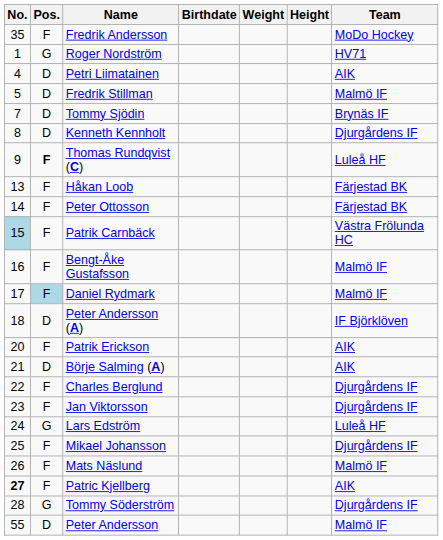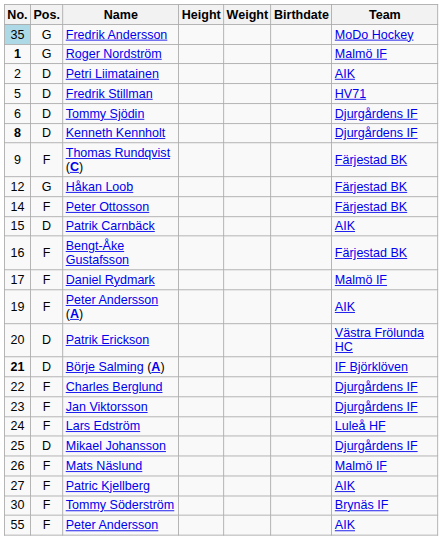columns swapped: Height <-> Birthdate
Fredrik Andersson | No.: no background -> lightblue background
Fredrik Andersson | Pos.: F -> G
Roger Nordström | No.: normal -> bold
Roger Nordström | Team: HV71 -> Malmö IF
Petri Liimatainen | No.: 4 -> 2
Fredrik Stillman | Team: Malmö IF -> HV71
Tommy Sjödin | No.: 7 -> 6
Tommy Sjödin | Team: Brynäs IF -> Djurgårdens IF
Kenneth Kennholt | No.: normal -> bold
Thomas Rundqvist (C) | Pos.: bold -> normal
Thomas Rundqvist (C) | Team: Luleå HF -> Färjestad BK
Håkan Loob | No.: 13 -> 12
Håkan Loob | Pos.: F -> G
Patrik Carnbäck | No.: lightblue background -> no background
Patrik Carnbäck | Pos.: F -> D
Patrik Carnbäck | Team: Västra Frölunda HC -> AIK
Bengt-Åke Gustafsson | Team: Malmö IF -> Färjestad BK
Daniel Rydmark | Pos.: lightblue background -> no background
Peter Andersson (A) | No.: 18 -> 19
Peter Andersson (A) | Pos.: D -> F
Peter Andersson (A) | Team: IF Björklöven -> AIK
Patrik Erickson | Pos.: F -> D
Patrik Erickson | Team: AIK -> Västra Frölunda HC
Börje Salming (A) | No.: normal -> bold
Börje Salming (A) | Team: AIK -> IF Björklöven
Lars Edström | Pos.: G -> F
Mikael Johansson | Pos.: F -> D
Patric Kjellberg | No.: bold -> normal
Tommy Söderström | No.: 28 -> 30
Tommy Söderström | Pos.: G -> F
Tommy Söderström | Team: Djurgårdens IF -> Brynäs IF
Peter Andersson | Pos.: D -> F
Peter Andersson | Team: Malmö IF -> AIK
